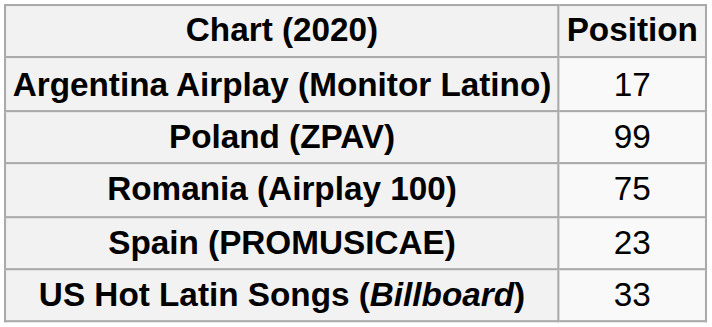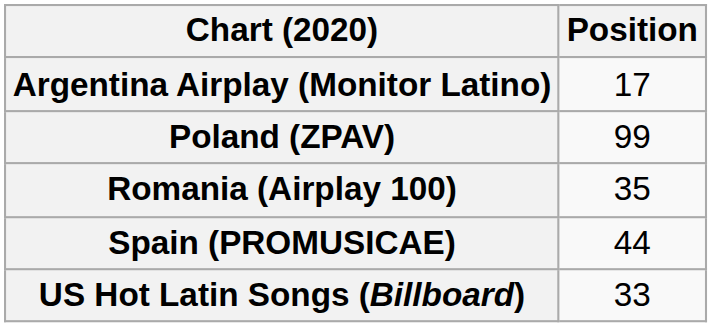Romania (Airplay 100) | Position: 75 -> 35
Spain (PROMUSICAE) | Position: 23 -> 44
